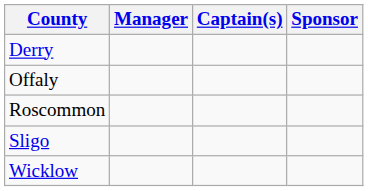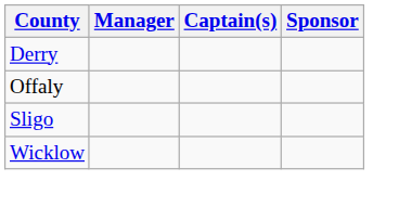- row: Roscommon
